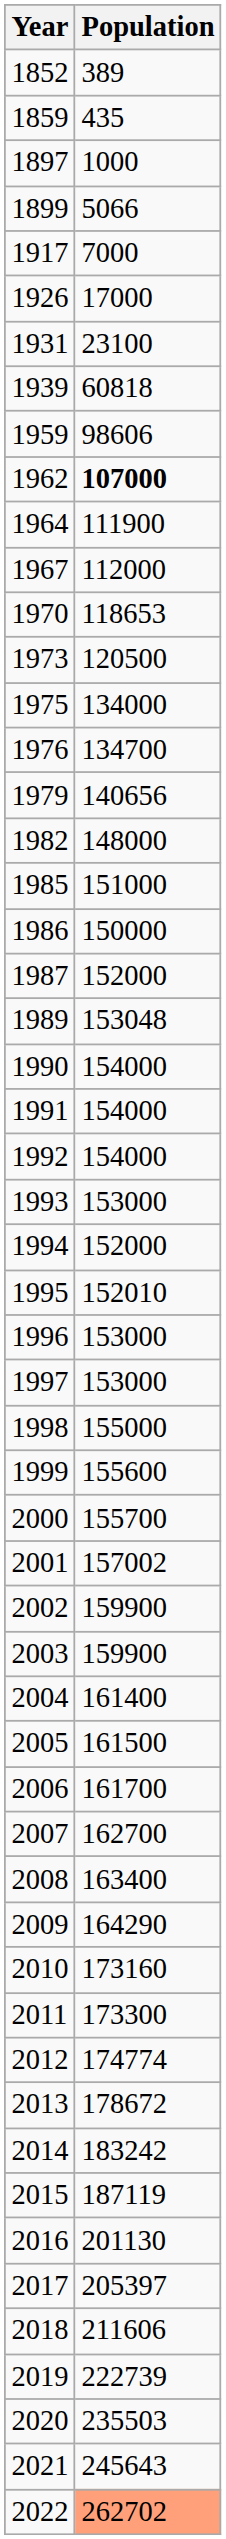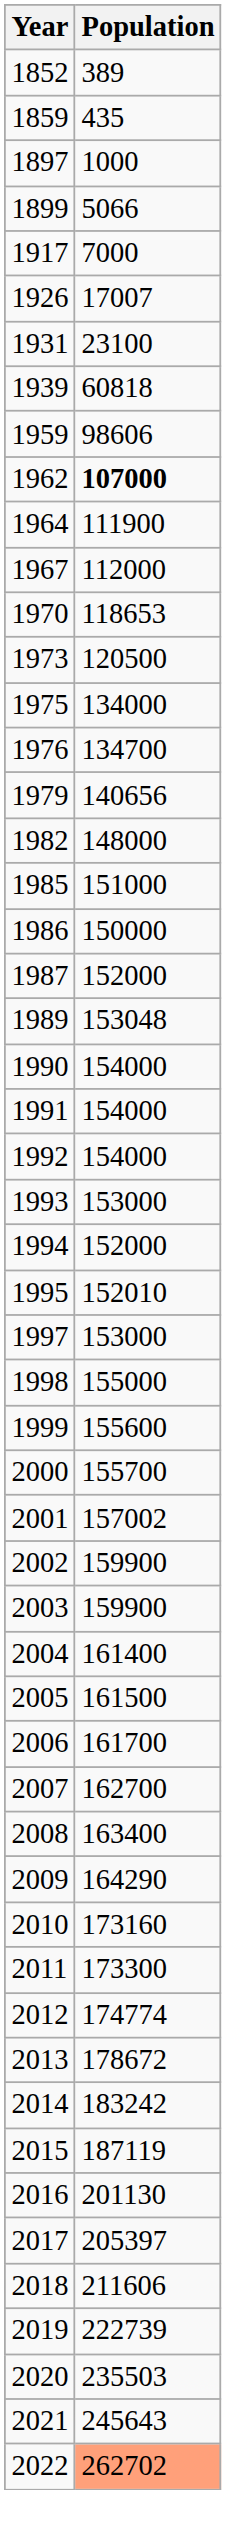1926 | Population: 17000 -> 17007
- row: 1996 | 153000
